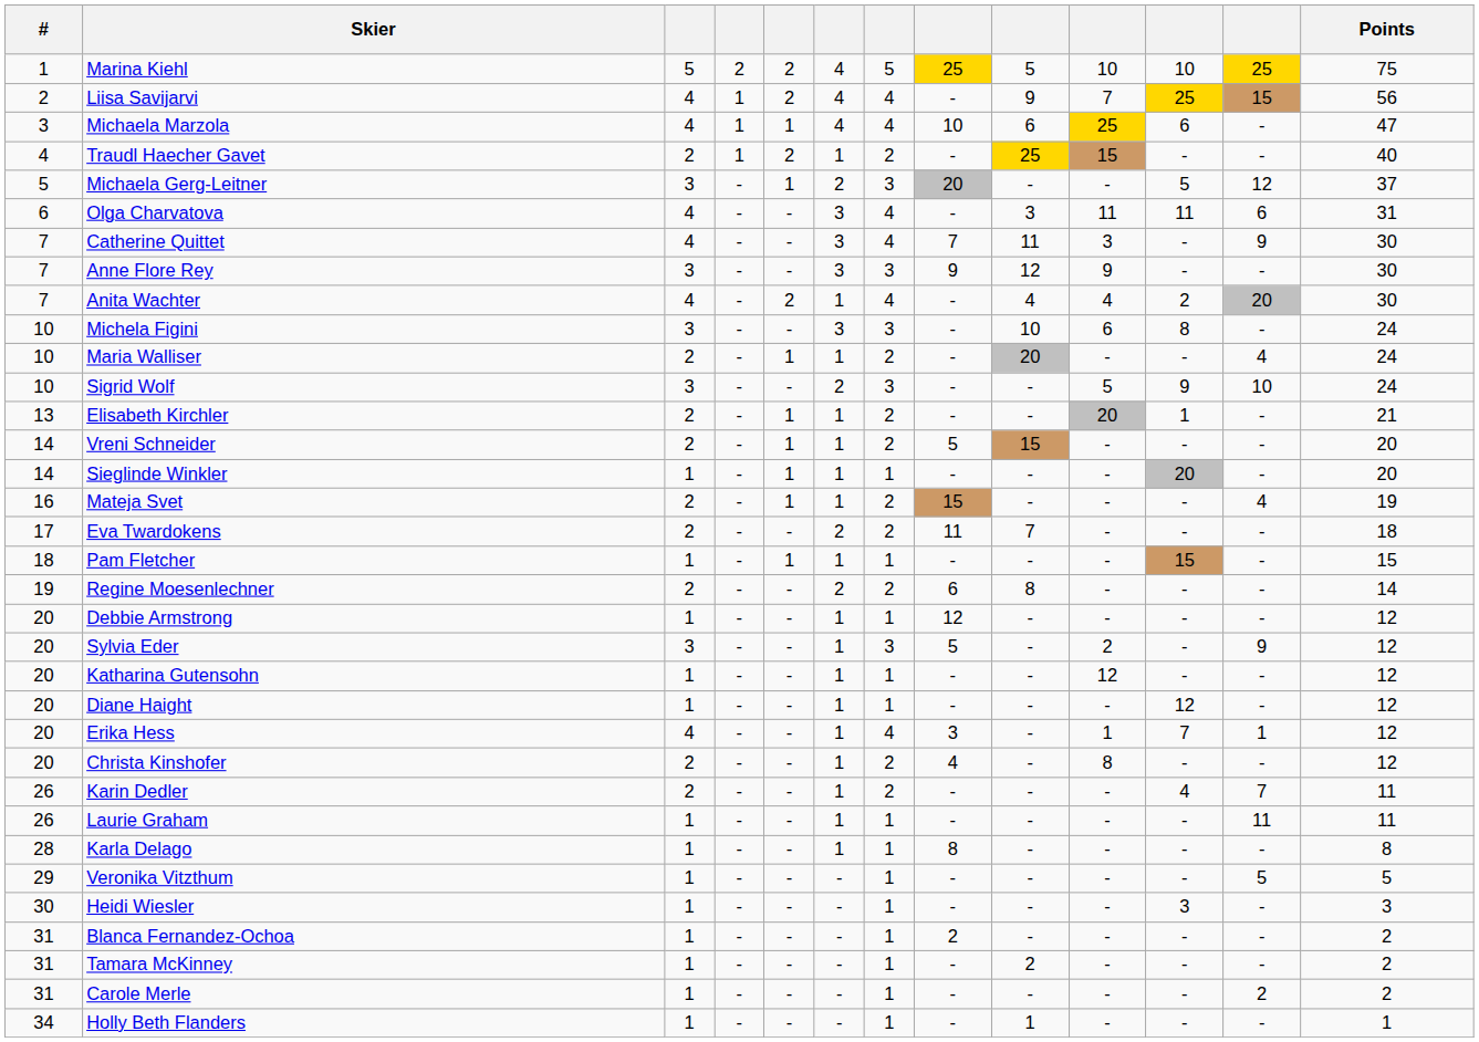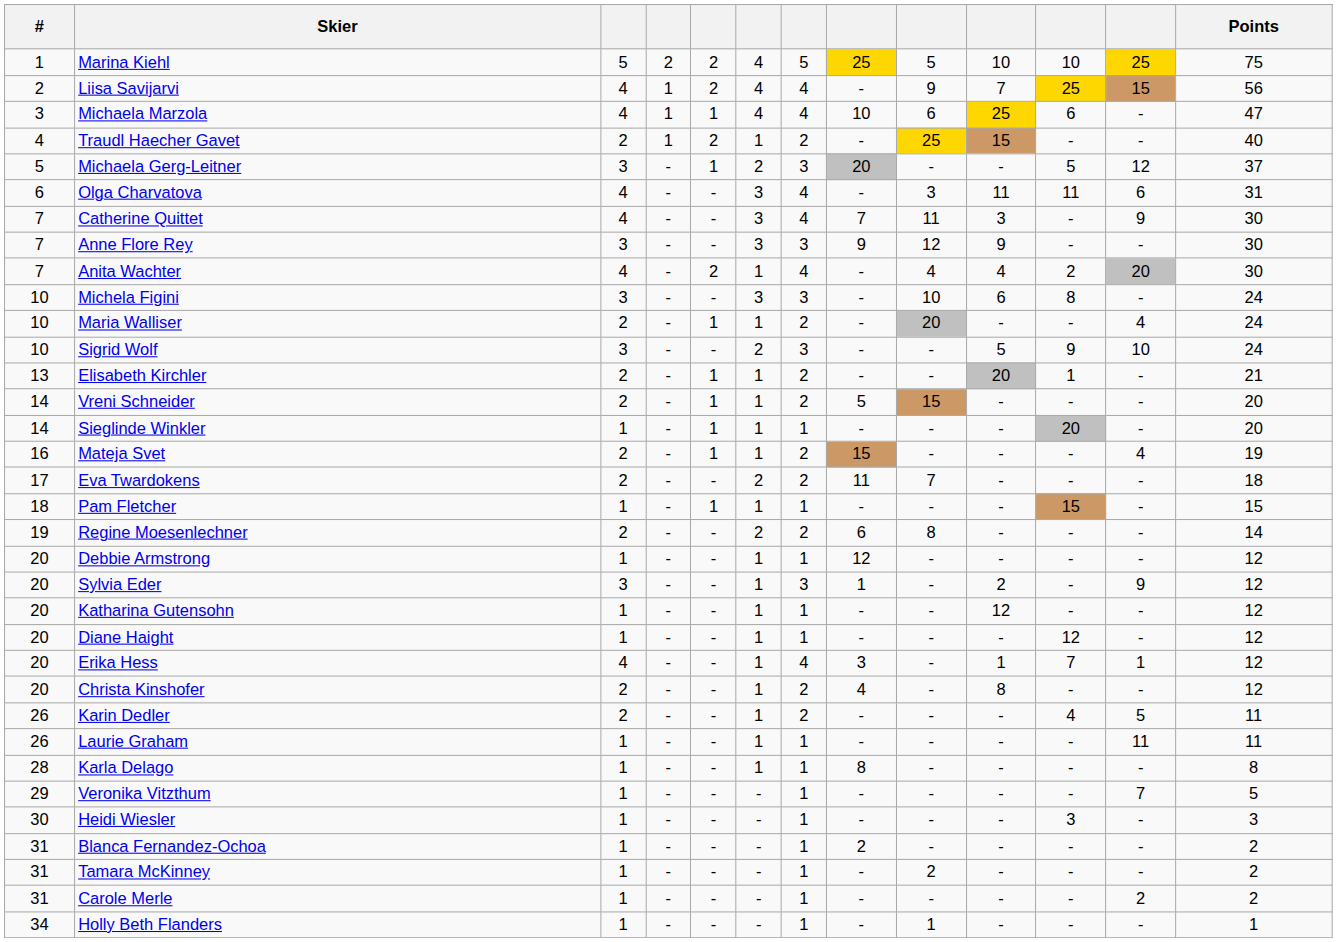Sylvia Eder | column 8: 5 -> 1
Karin Dedler | column 12: 7 -> 5
Veronika Vitzthum | column 12: 5 -> 7
